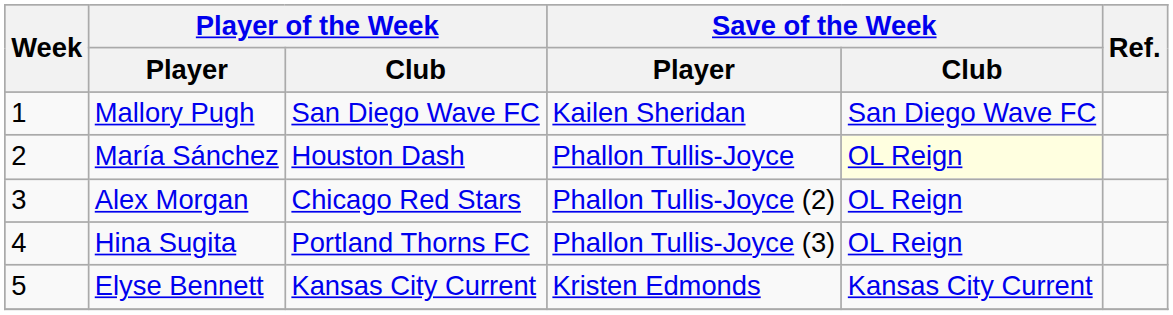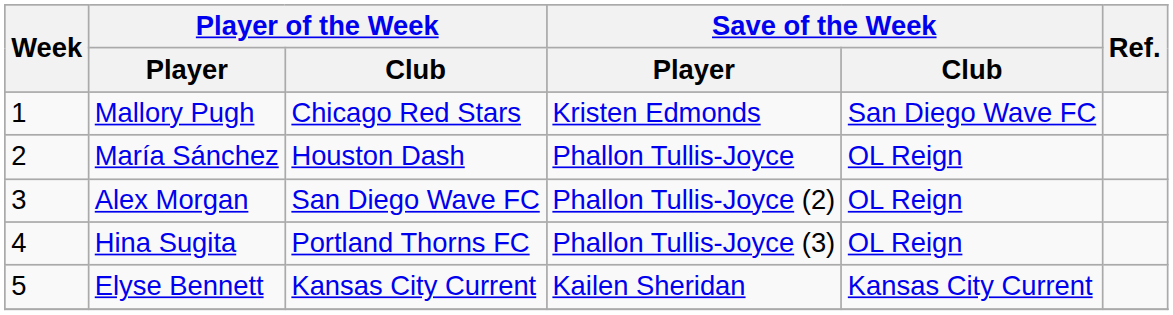Mallory Pugh | Player of the Week / Club: San Diego Wave FC -> Chicago Red Stars
Mallory Pugh | Save of the Week / Player: Kailen Sheridan -> Kristen Edmonds
María Sánchez | Save of the Week / Club: lightyellow background -> no background
Alex Morgan | Player of the Week / Club: Chicago Red Stars -> San Diego Wave FC
Elyse Bennett | Save of the Week / Player: Kristen Edmonds -> Kailen Sheridan
